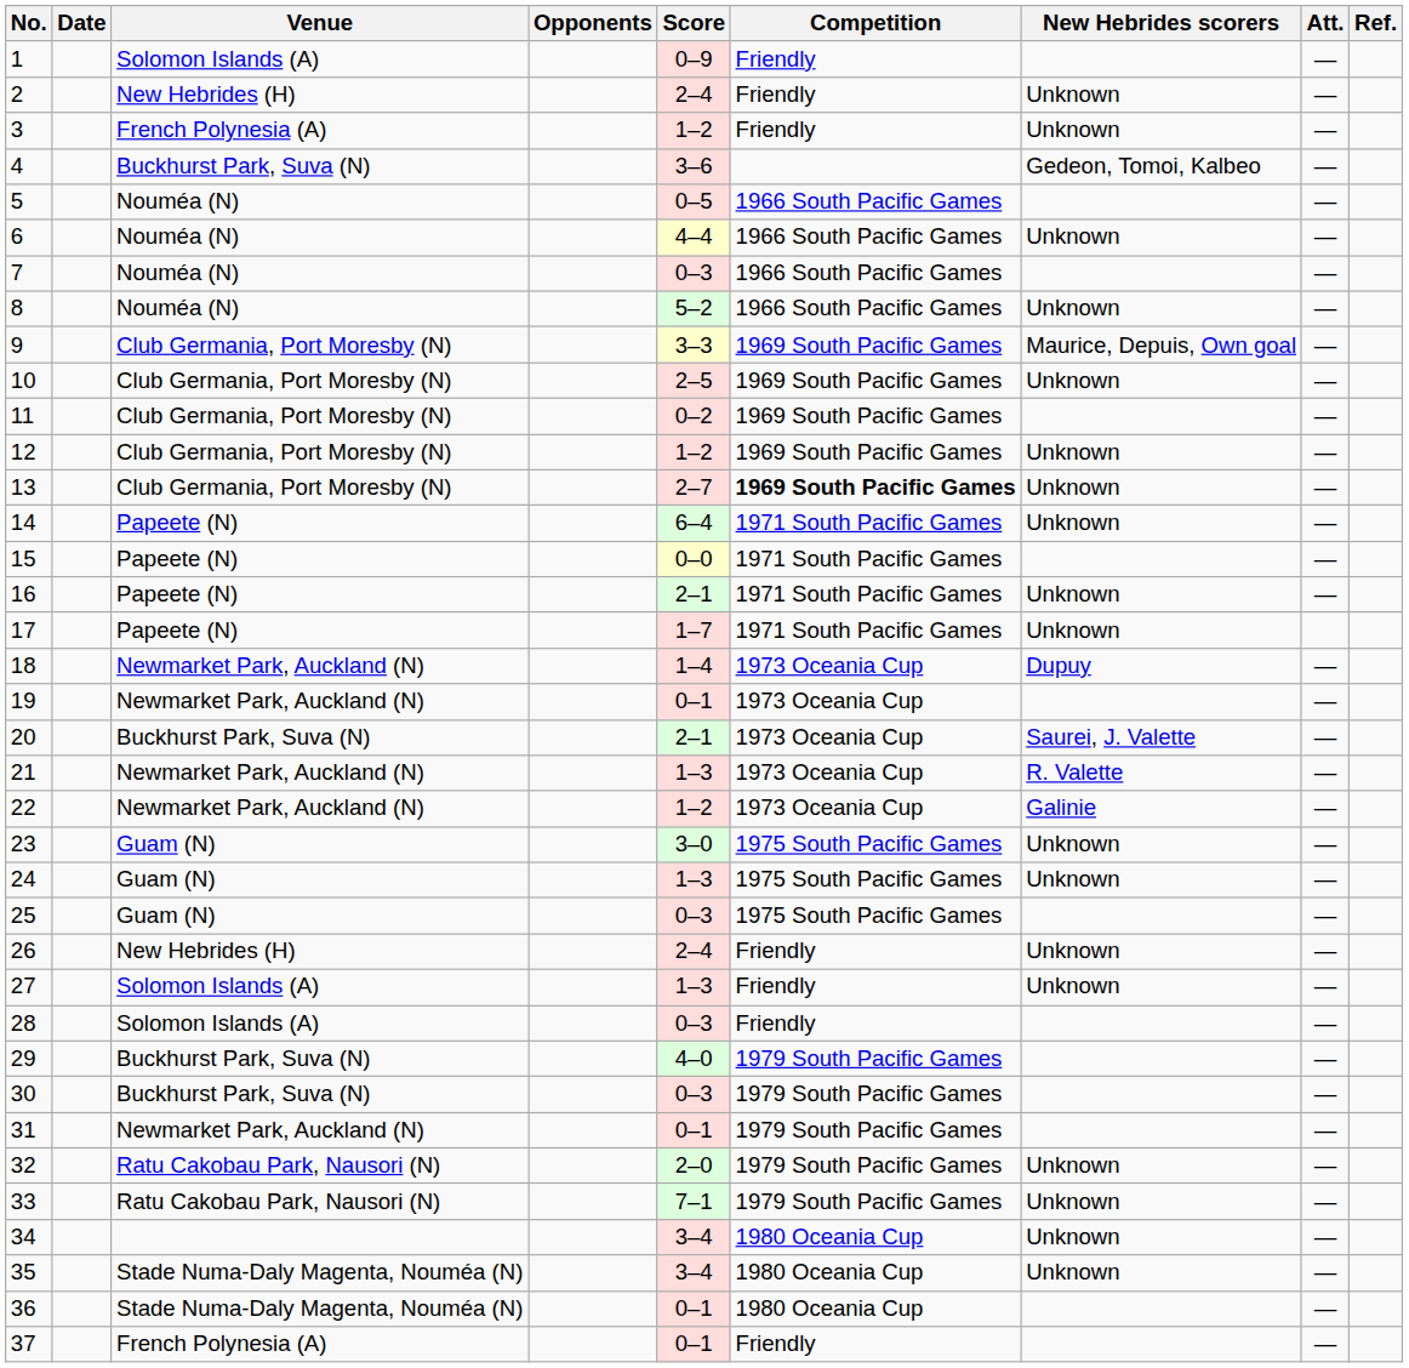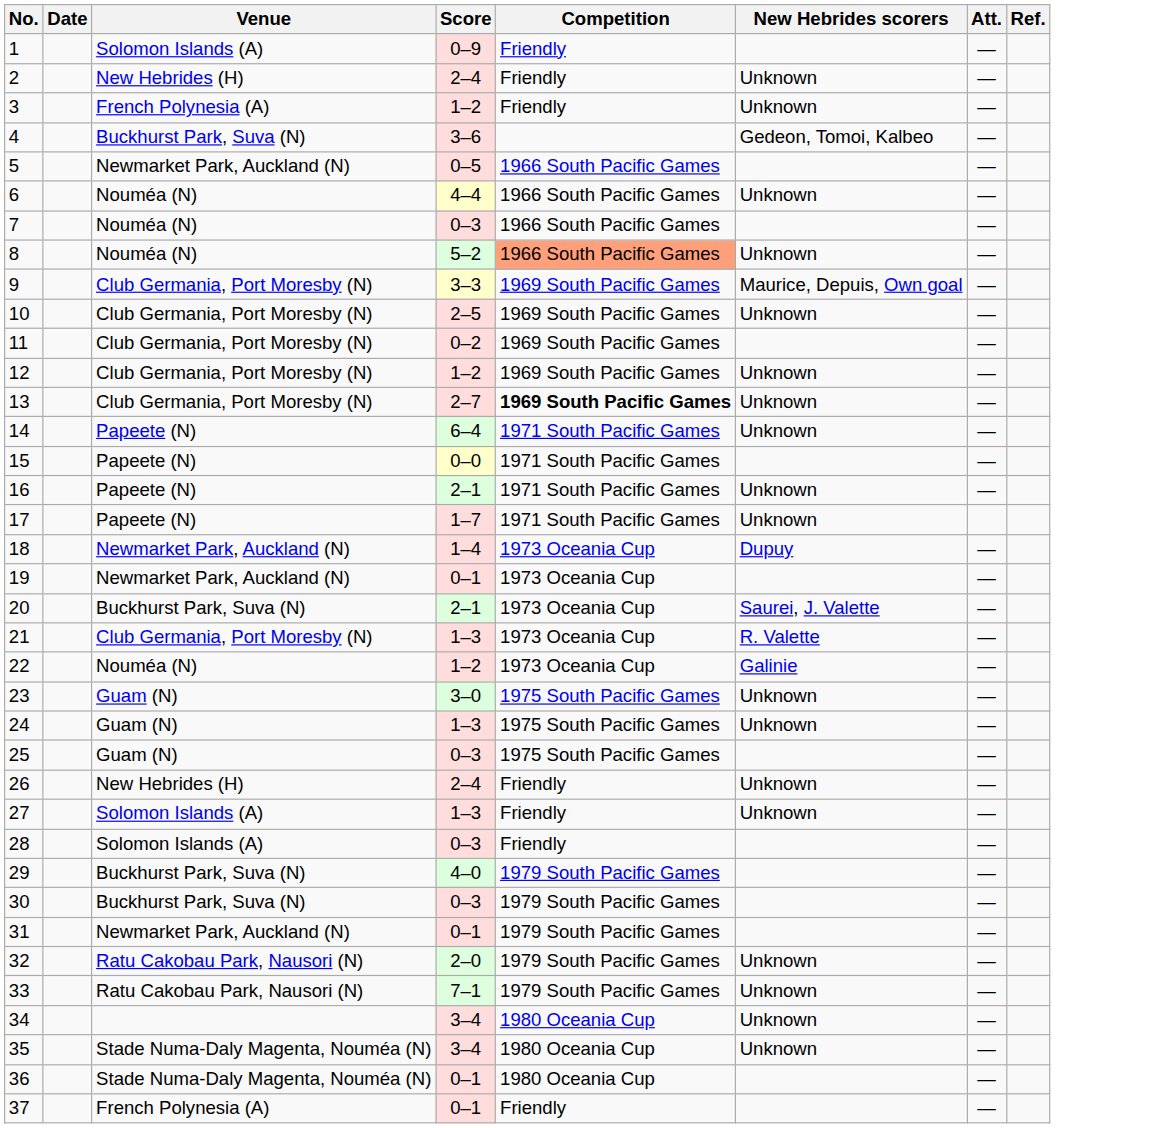- column: Opponents
5 | Venue: Nouméa (N) -> Newmarket Park, Auckland (N)
8 | Competition: no background -> lightsalmon background
21 | Venue: Newmarket Park, Auckland (N) -> Club Germania, Port Moresby (N)
22 | Venue: Newmarket Park, Auckland (N) -> Nouméa (N)
